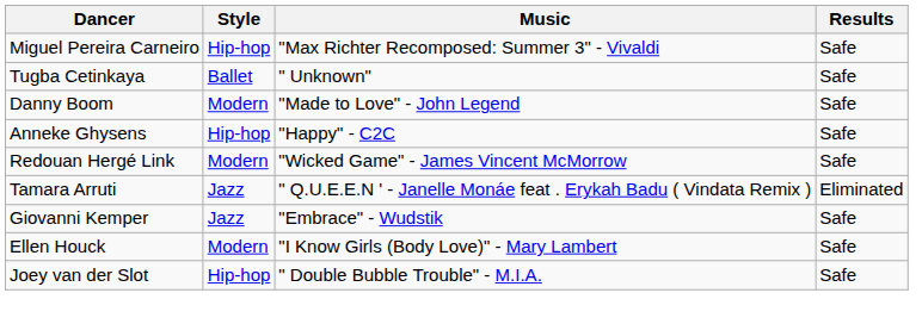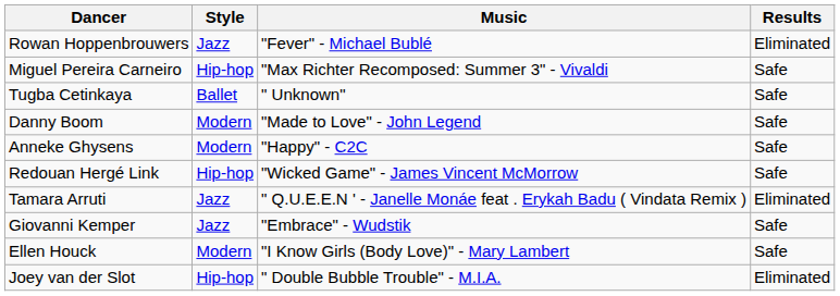+ row: Rowan Hoppenbrouwers | Jazz | "Fever" - Michael Bublé | Eliminated
Anneke Ghysens | Style: Hip-hop -> Modern
Redouan Hergé Link | Style: Modern -> Hip-hop
Joey van der Slot | Results: Safe -> Eliminated
